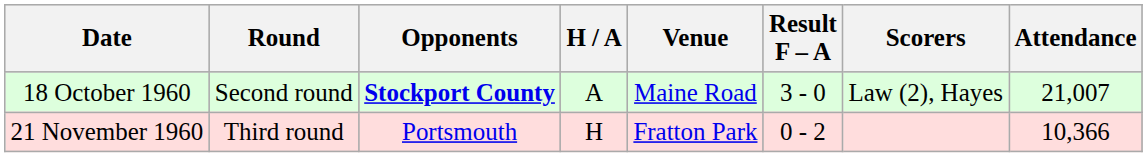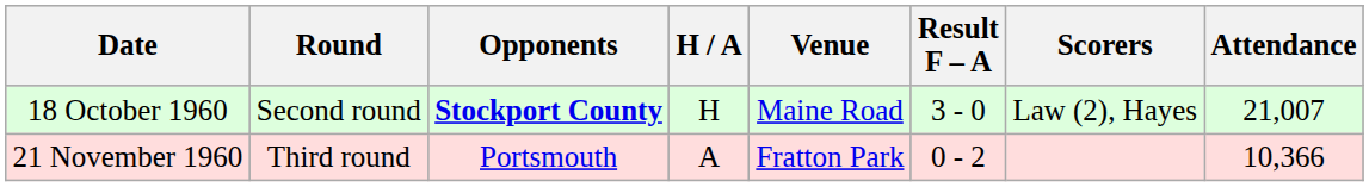18 October 1960 | H / A: A -> H
21 November 1960 | H / A: H -> A
